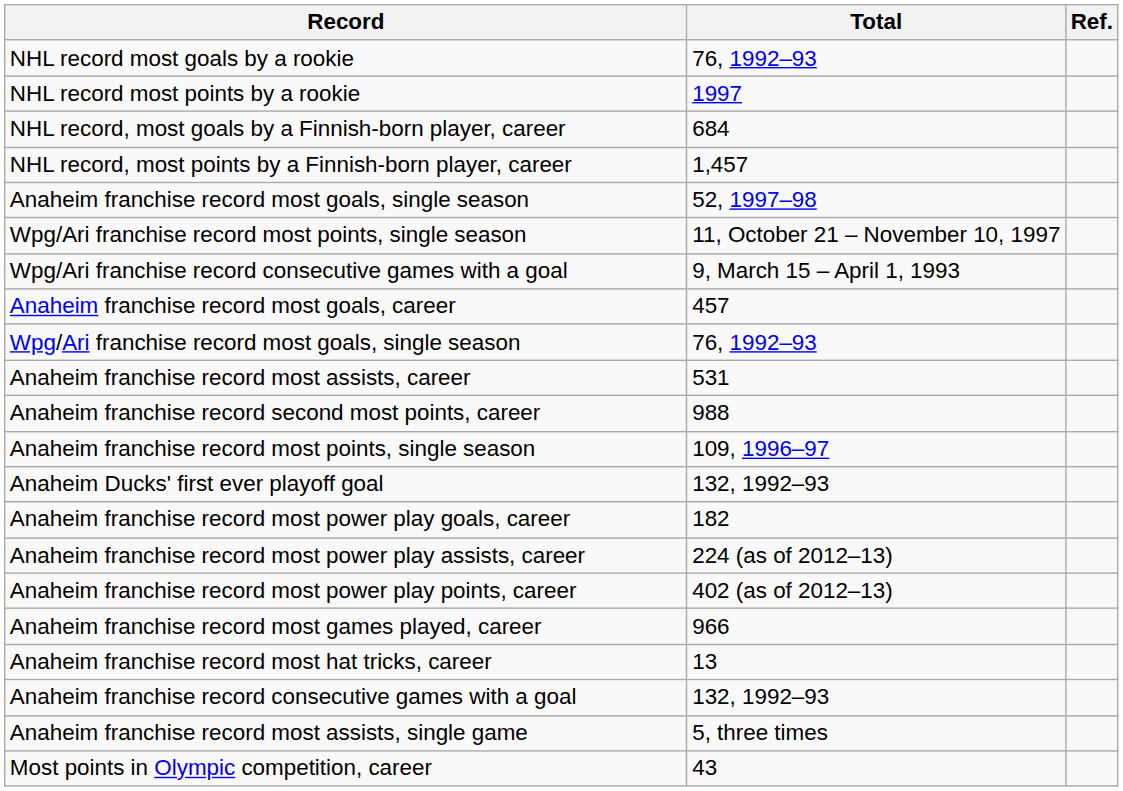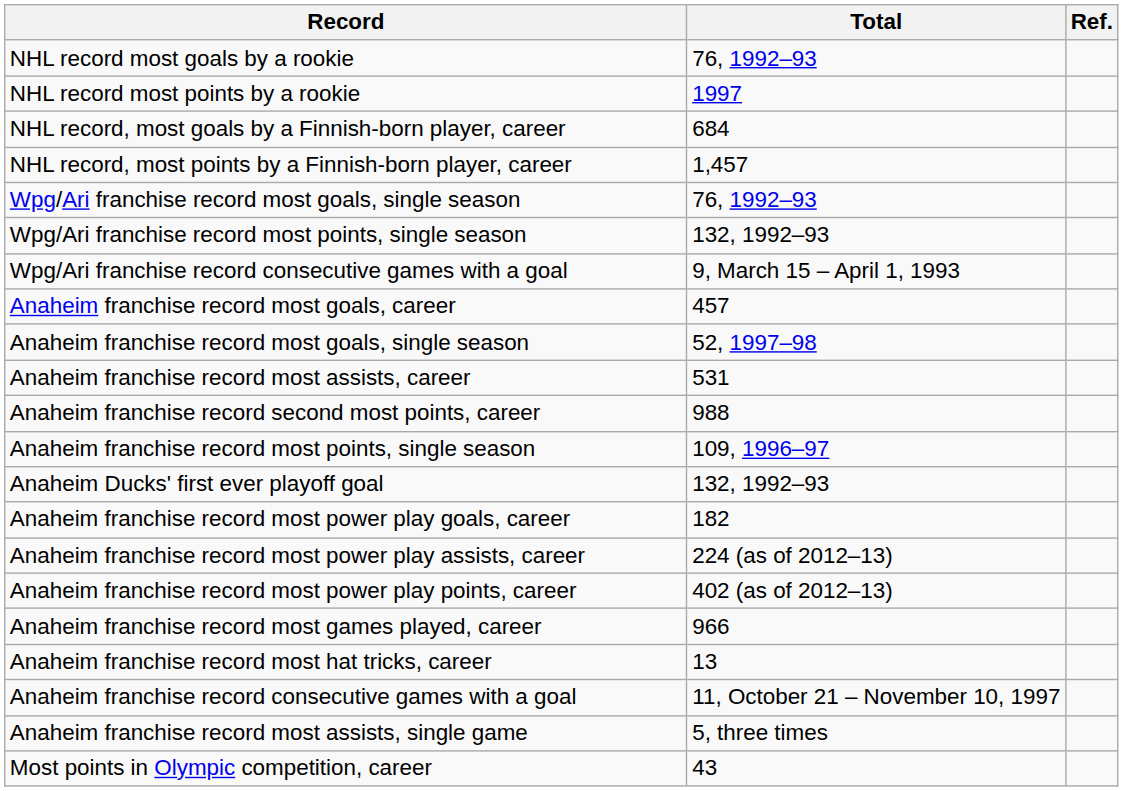rows swapped: Wpg/Ari franchise record most goals, single season <-> Anaheim franchise record most goals, single season
Wpg/Ari franchise record most points, single season | Total: 11, October 21 – November 10, 1997 -> 132, 1992–93
Anaheim franchise record consecutive games with a goal | Total: 132, 1992–93 -> 11, October 21 – November 10, 1997
